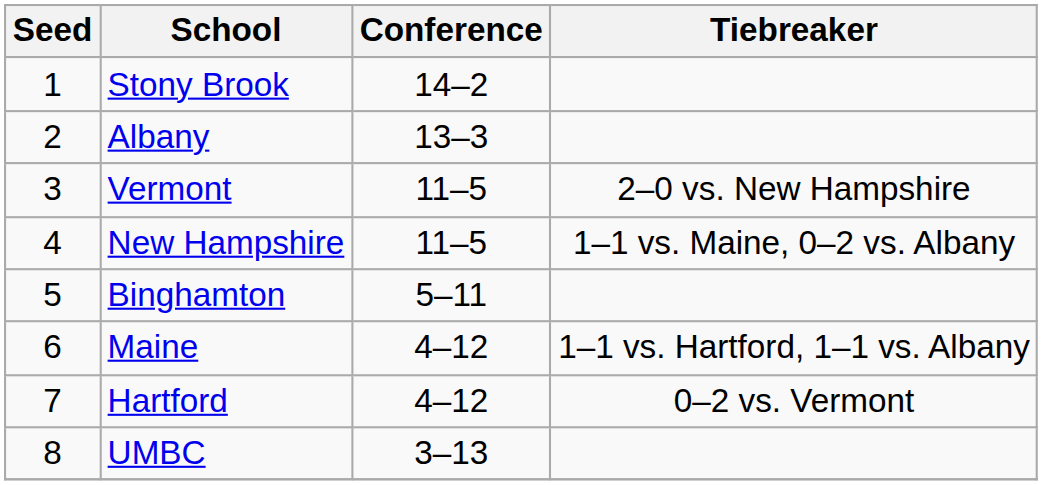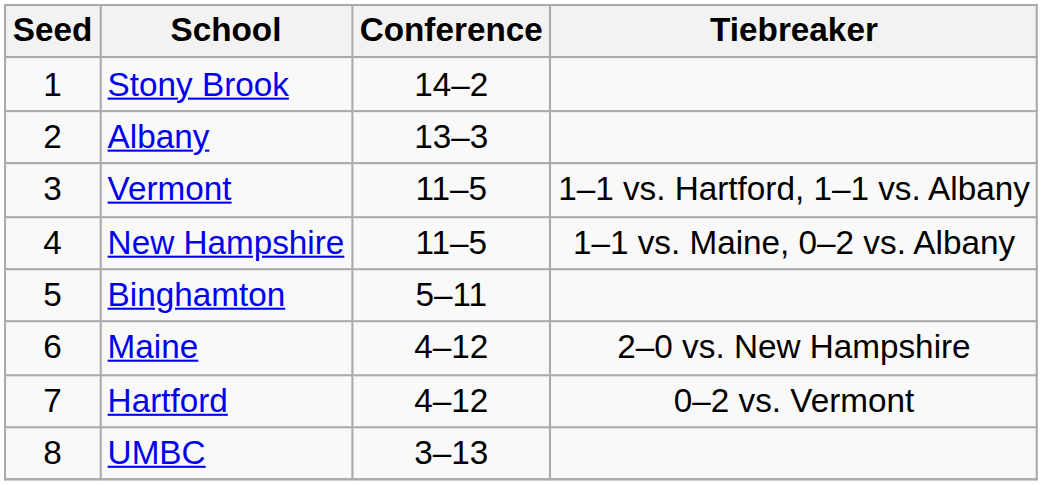Vermont | Tiebreaker: 2–0 vs. New Hampshire -> 1–1 vs. Hartford, 1–1 vs. Albany
Maine | Tiebreaker: 1–1 vs. Hartford, 1–1 vs. Albany -> 2–0 vs. New Hampshire
